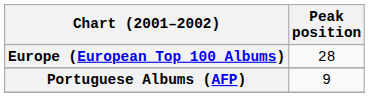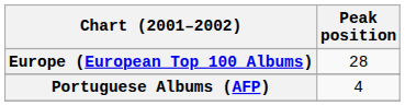Portuguese Albums (AFP) | Peak position: 9 -> 4
